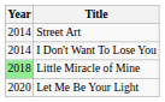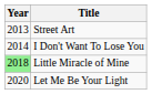Street Art | Year: 2014 -> 2013
